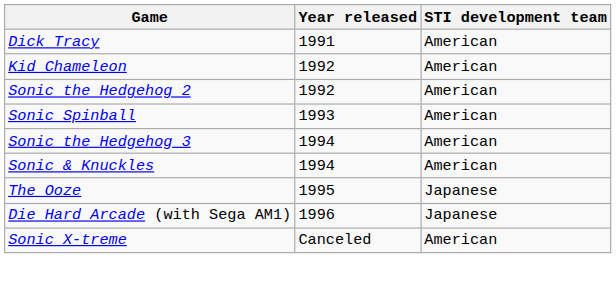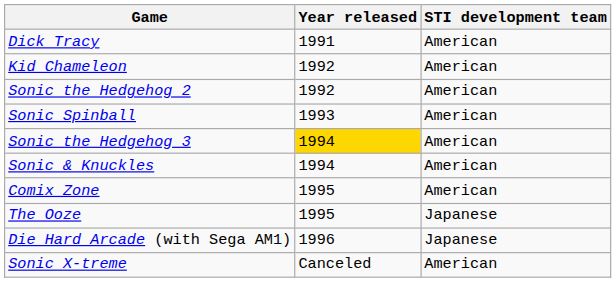Sonic the Hedgehog 3 | Year released: no background -> gold background
+ row: Comix Zone | 1995 | American
